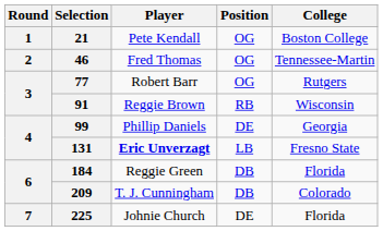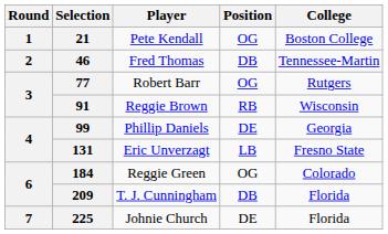46 | Position: OG -> DB
131 | Player: bold -> normal
184 | Position: DB -> OG
184 | College: Florida -> Colorado
209 | College: Colorado -> Florida
